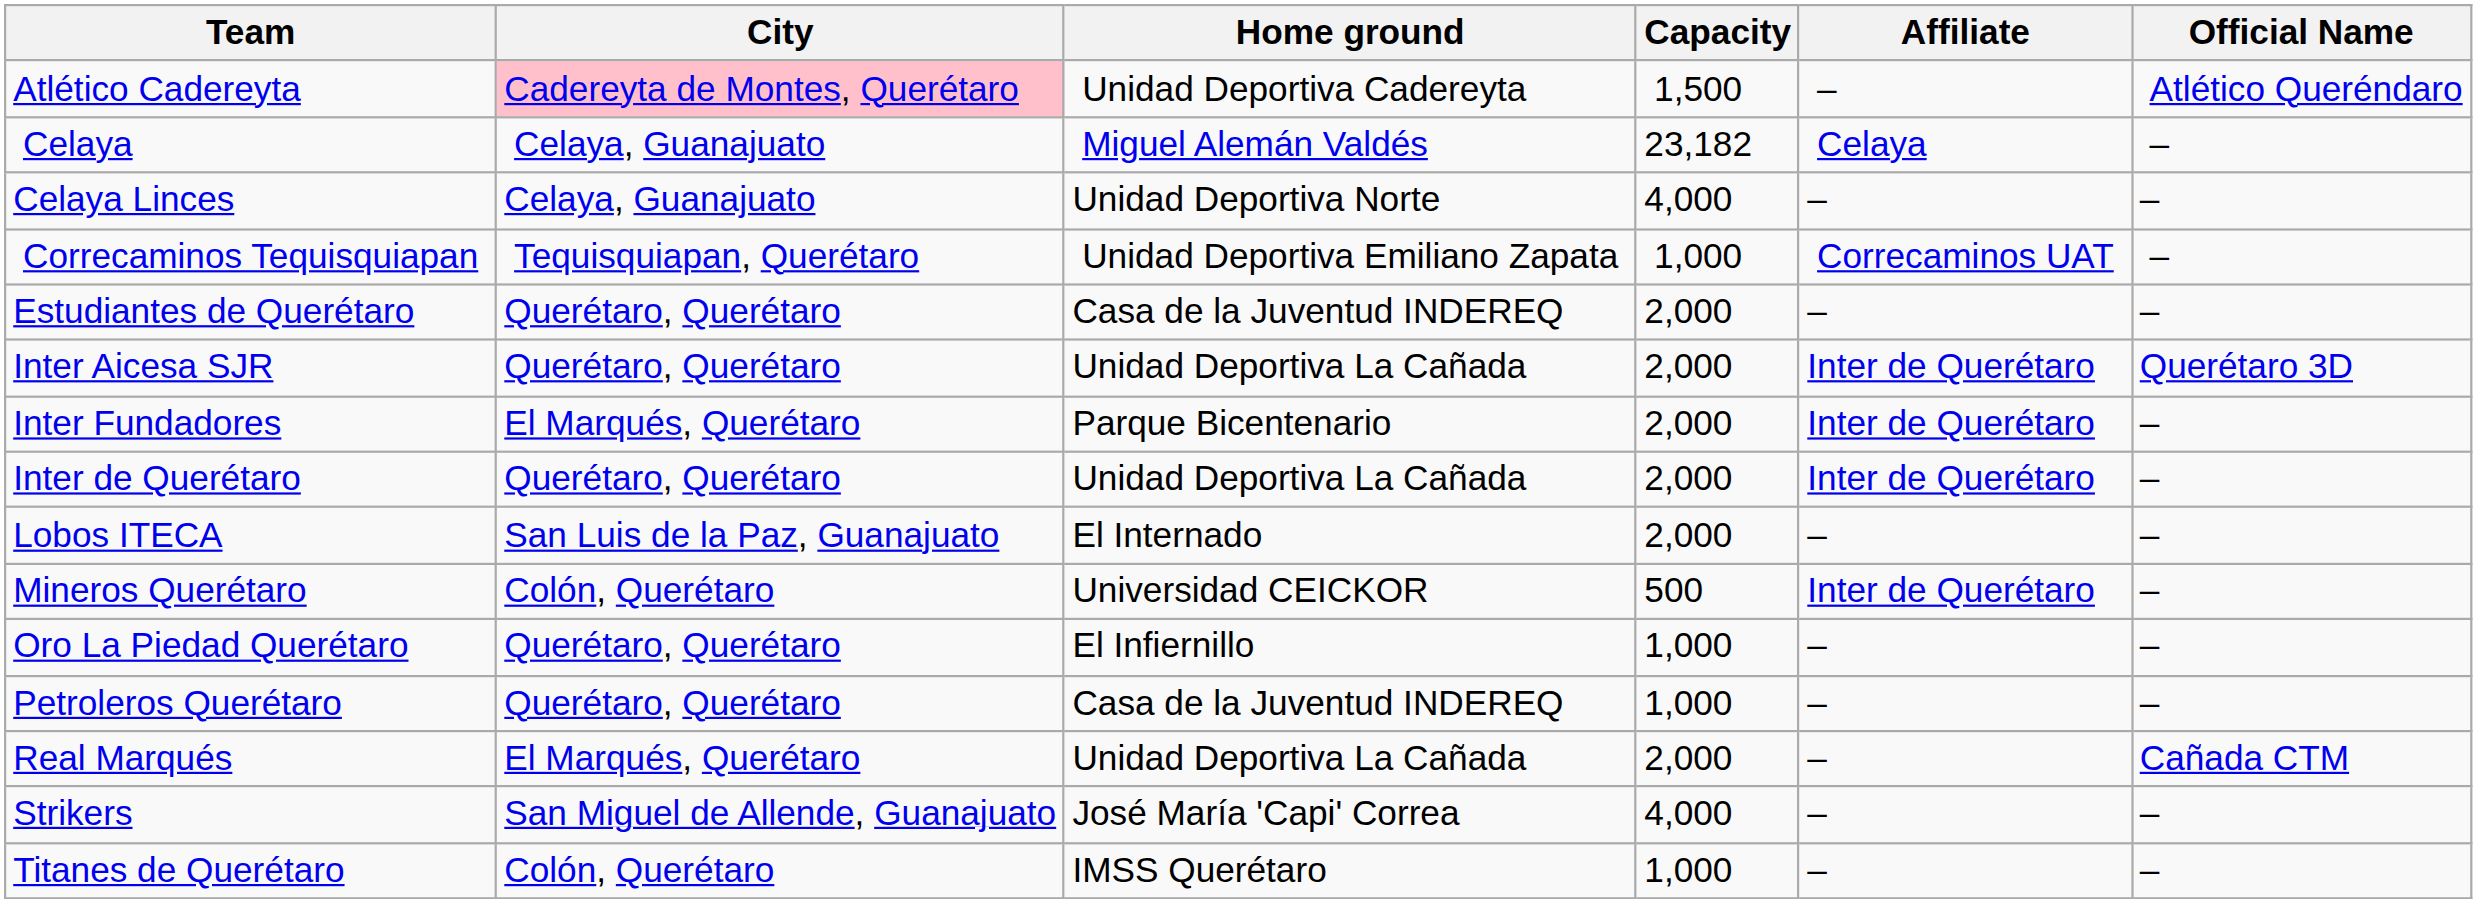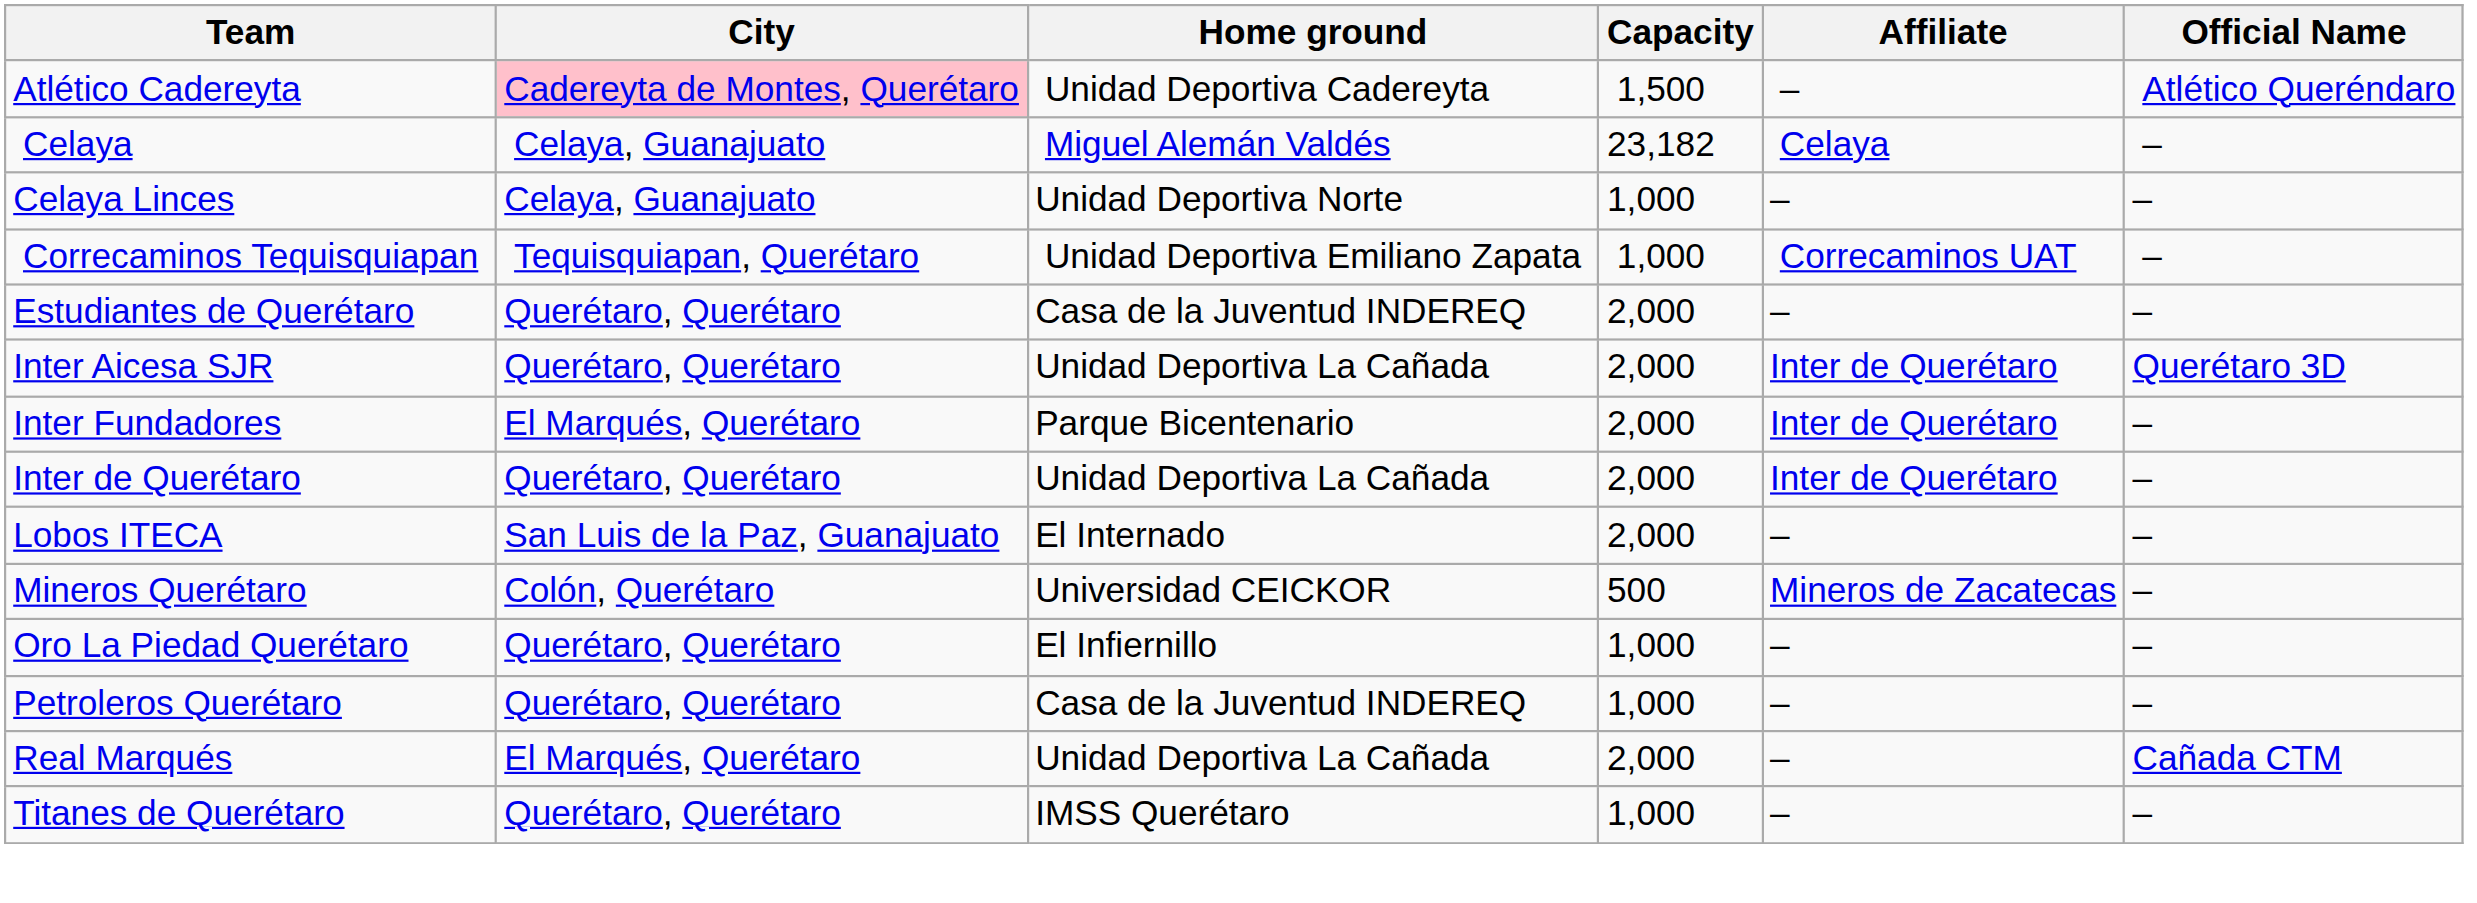Celaya Linces | Capacity: 4,000 -> 1,000
Mineros Querétaro | Affiliate: Inter de Querétaro -> Mineros de Zacatecas
- row: Strikers | San Miguel de Allende, Guanajuato | José María 'Capi' Correa | 4,000 | – | –
Titanes de Querétaro | City: Colón, Querétaro -> Querétaro, Querétaro
